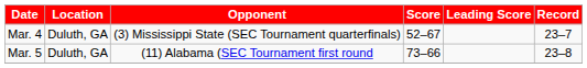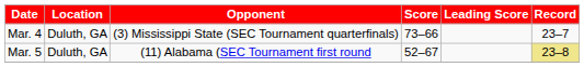Mar. 4 | Score: 52–67 -> 73–66
Mar. 5 | Score: 73–66 -> 52–67
Mar. 5 | Record: no background -> khaki background
